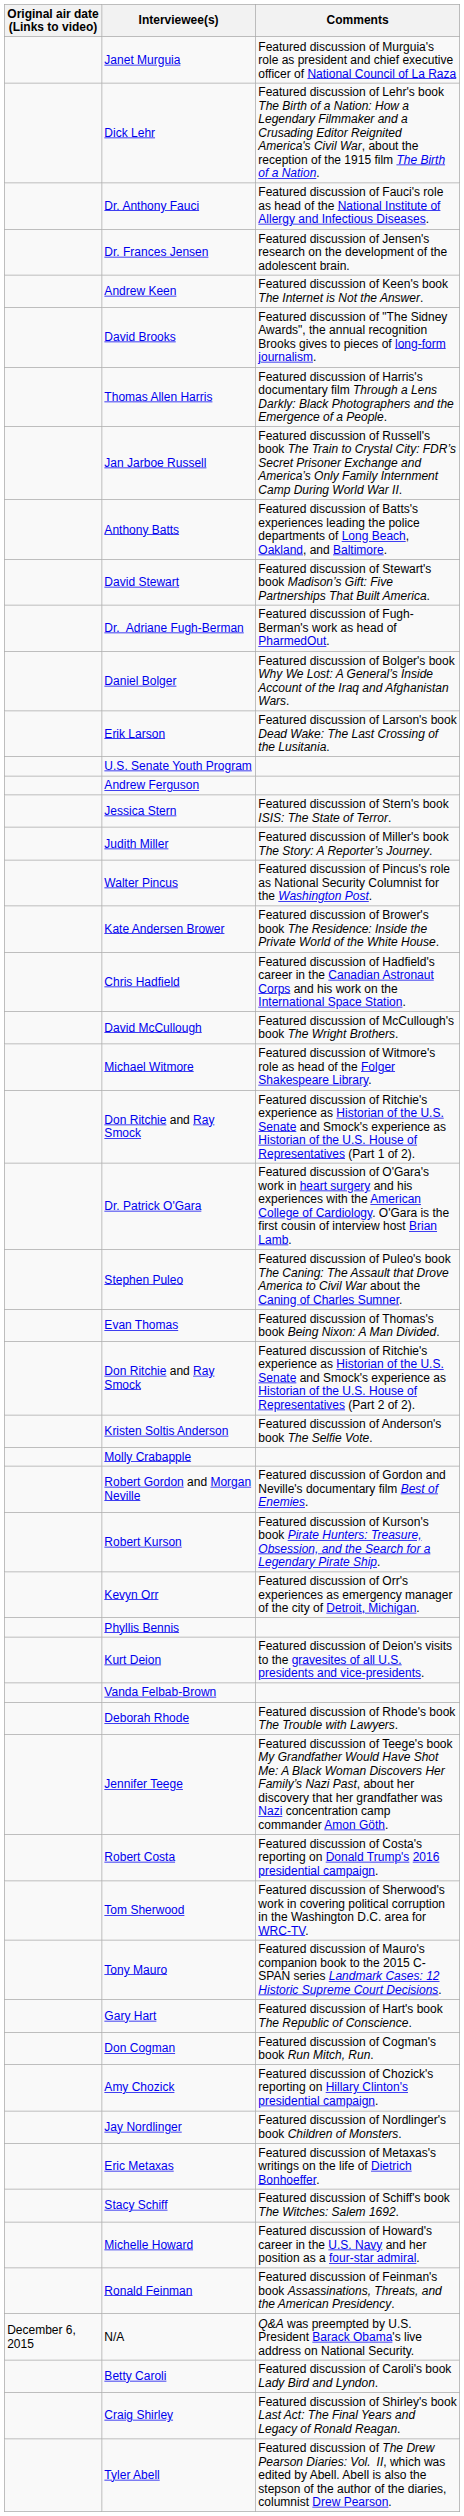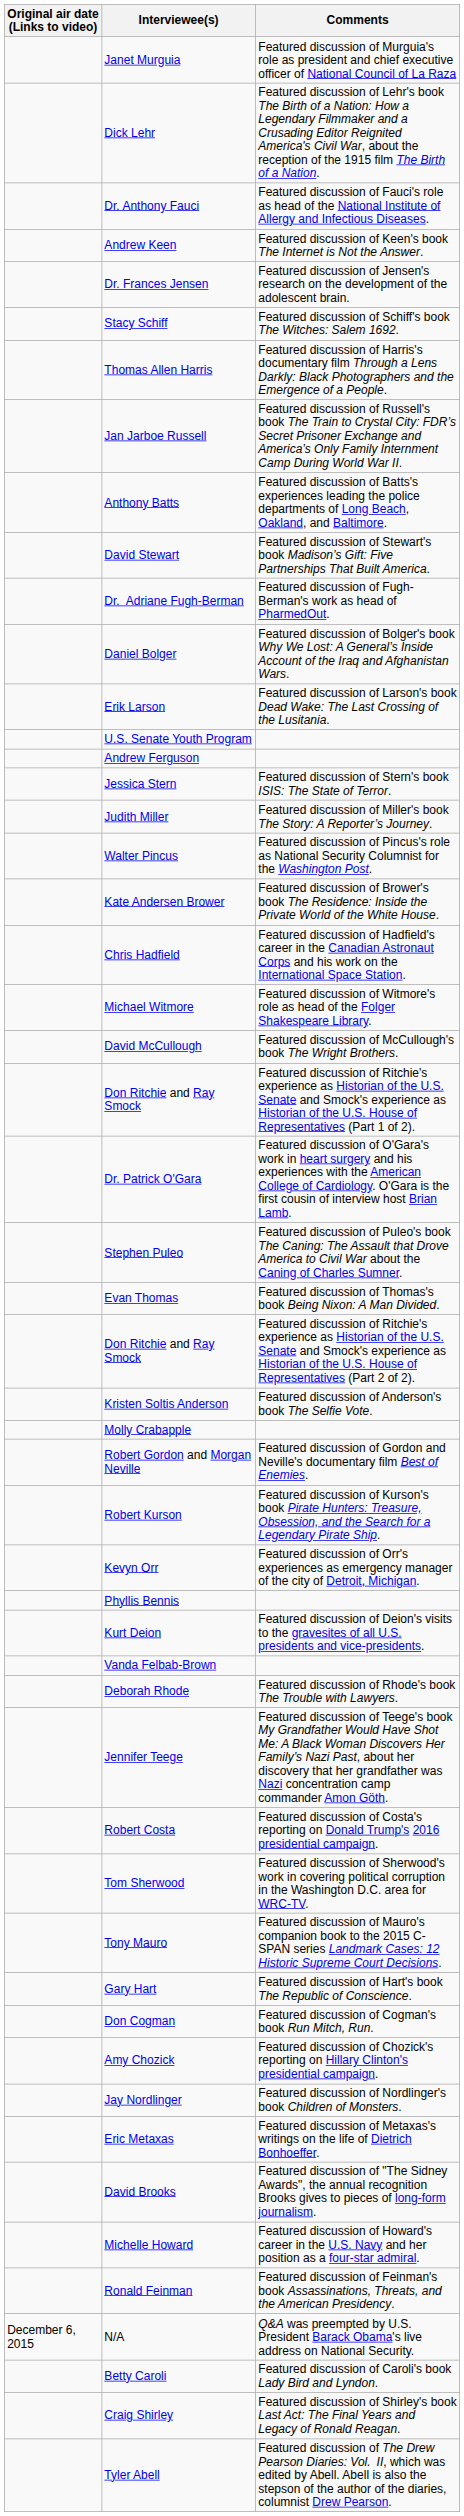rows swapped: Andrew Keen <-> Dr. Frances Jensen
rows swapped: David Brooks <-> Stacy Schiff
rows swapped: Michael Witmore <-> David McCullough
